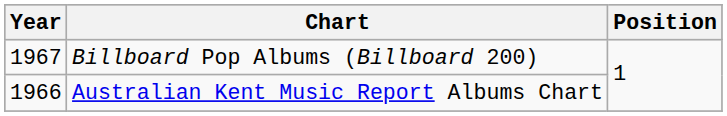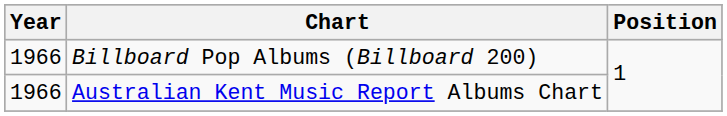Billboard Pop Albums (Billboard 200) | Year: 1967 -> 1966
